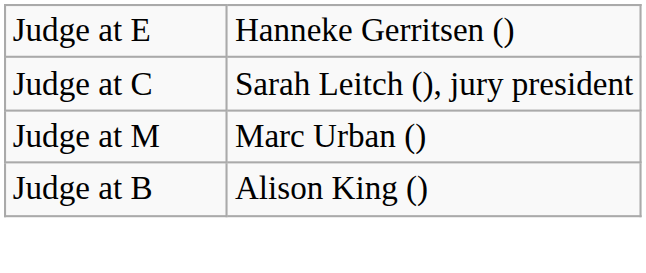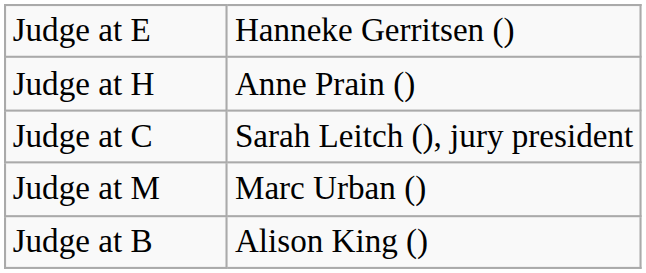+ row: Judge at H | Anne Prain ()
